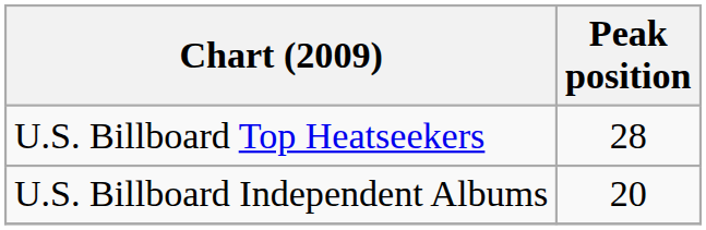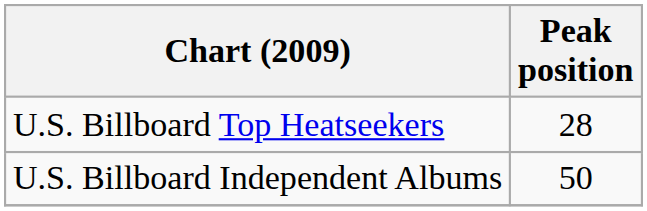U.S. Billboard Independent Albums | Peak position: 20 -> 50
